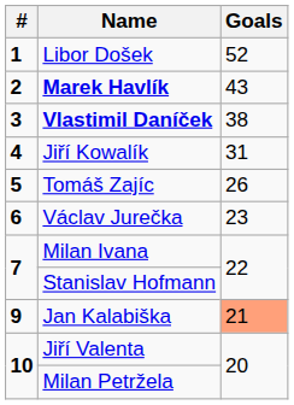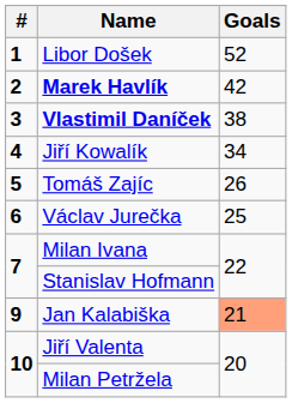Marek Havlík | Goals: 43 -> 42
Jiří Kowalík | Goals: 31 -> 34
Václav Jurečka | Goals: 23 -> 25
